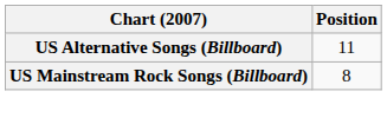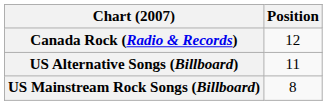+ row: Canada Rock (Radio & Records) | 12
